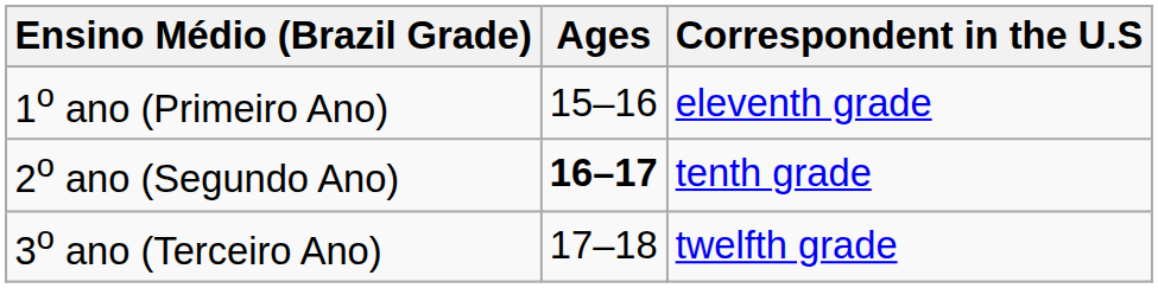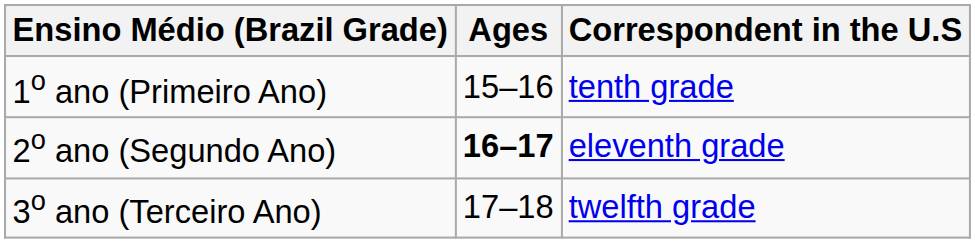1o ano (Primeiro Ano) | Correspondent in the U.S: eleventh grade -> tenth grade
2o ano (Segundo Ano) | Correspondent in the U.S: tenth grade -> eleventh grade
